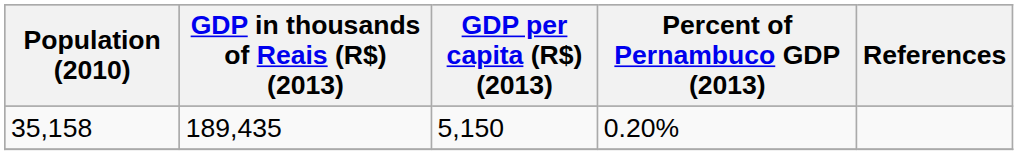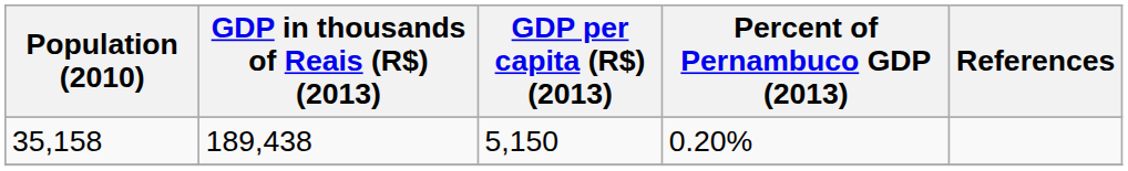35,158 | GDP in thousands of Reais (R$) (2013): 189,435 -> 189,438
